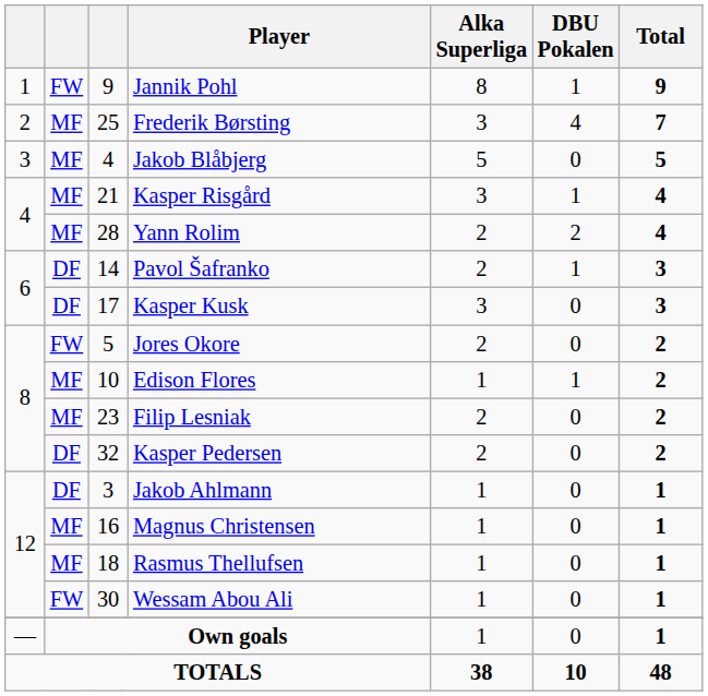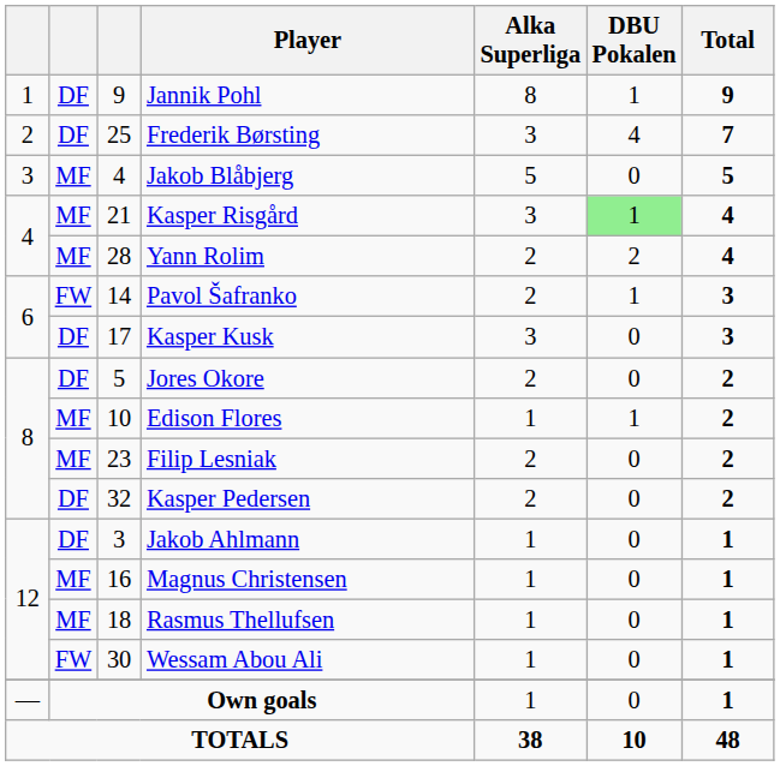Jannik Pohl | column 2: FW -> DF
Frederik Børsting | column 2: MF -> DF
Kasper Risgård | DBU Pokalen: no background -> lightgreen background
Pavol Šafranko | column 2: DF -> FW
Jores Okore | column 2: FW -> DF
